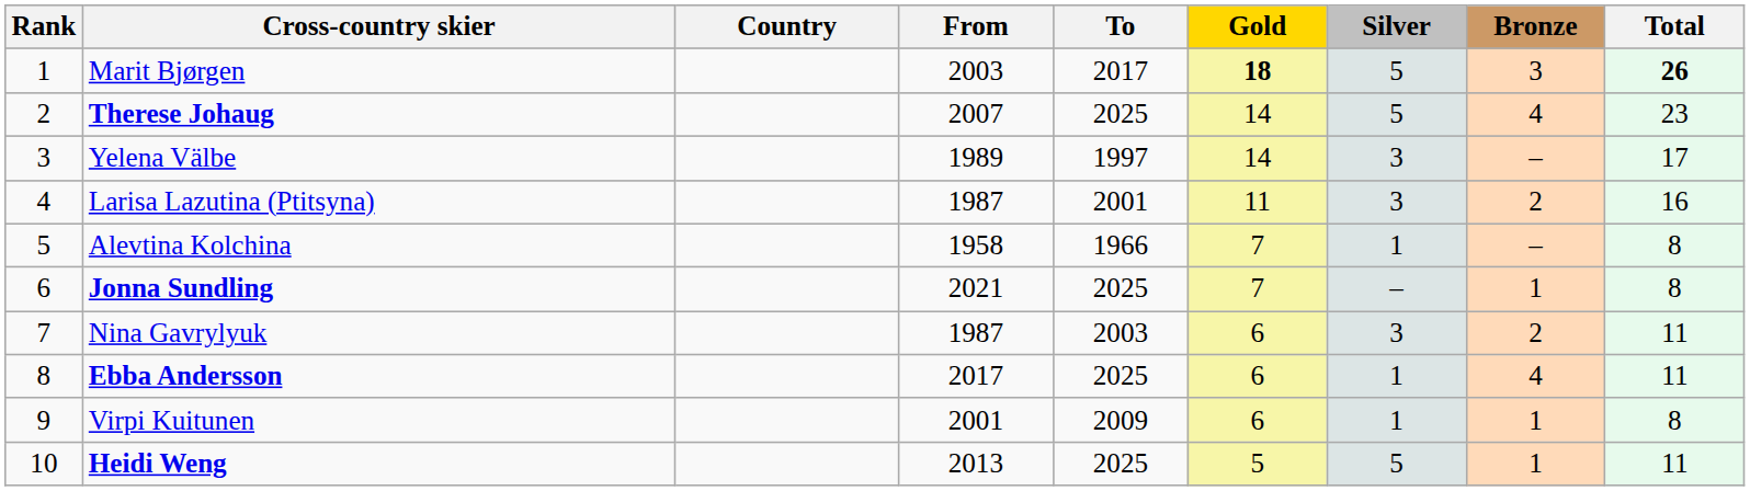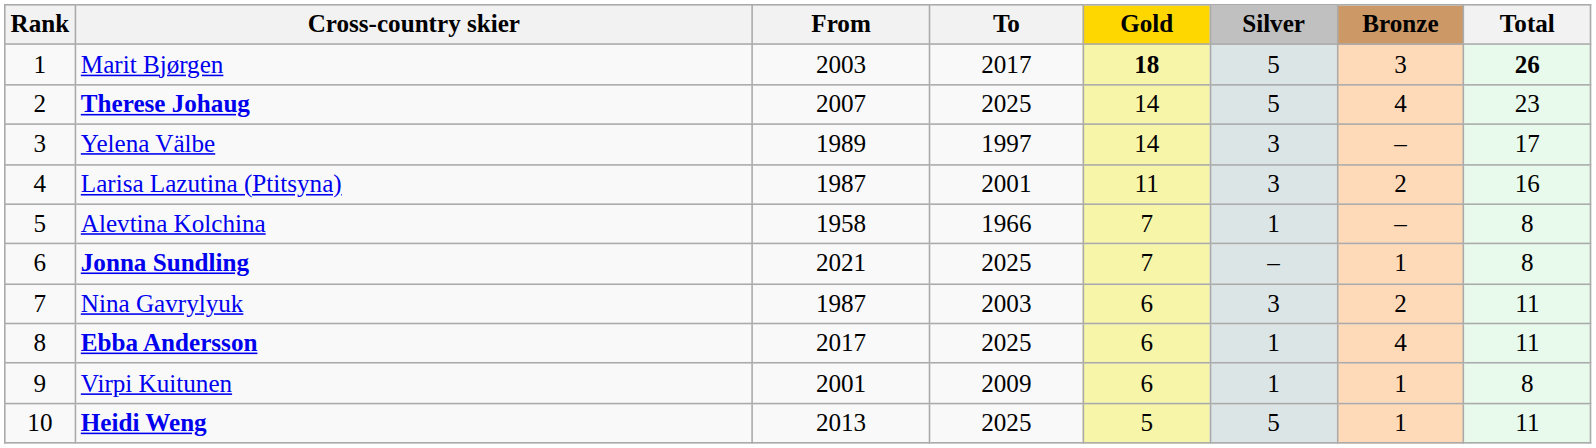- column: Country
